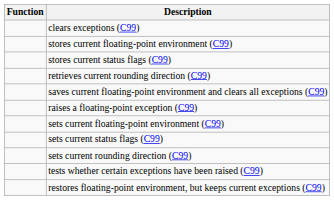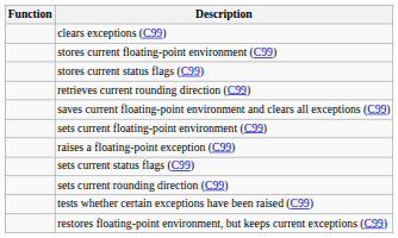rows swapped: raises a floating-point exception (C99) <-> sets current floating-point environment (C99)
